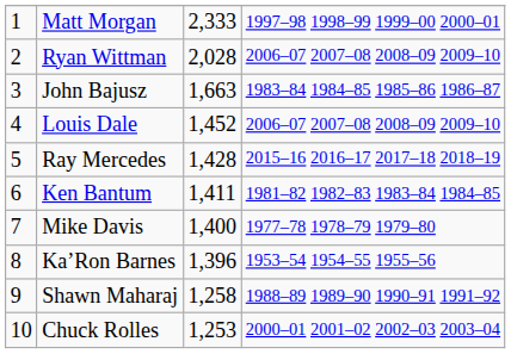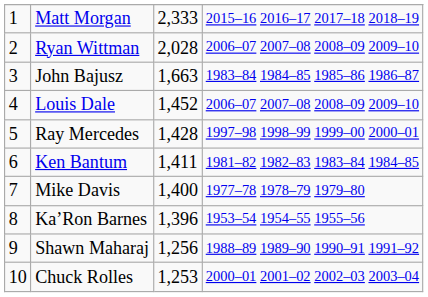Matt Morgan | column 4: 1997–98 1998–99 1999–00 2000–01 -> 2015–16 2016–17 2017–18 2018–19
Ray Mercedes | column 4: 2015–16 2016–17 2017–18 2018–19 -> 1997–98 1998–99 1999–00 2000–01
Shawn Maharaj | column 3: 1,258 -> 1,256
